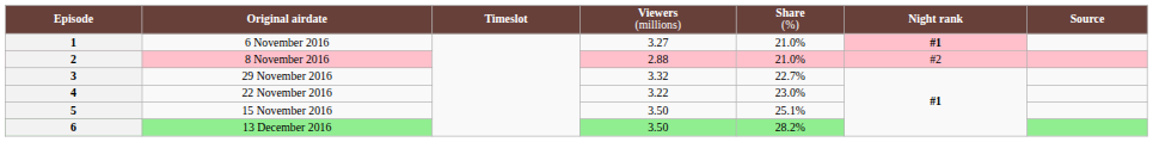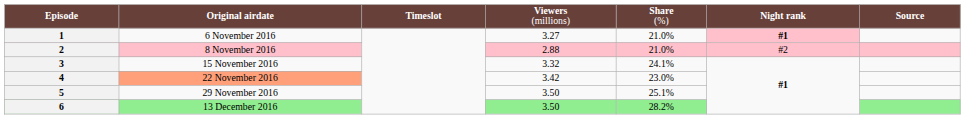3 | column 2: 29 November 2016 -> 15 November 2016
3 | column 5: 22.7% -> 24.1%
4 | column 2: no background -> lightsalmon background
4 | column 4: 3.22 -> 3.42
5 | column 2: 15 November 2016 -> 29 November 2016
